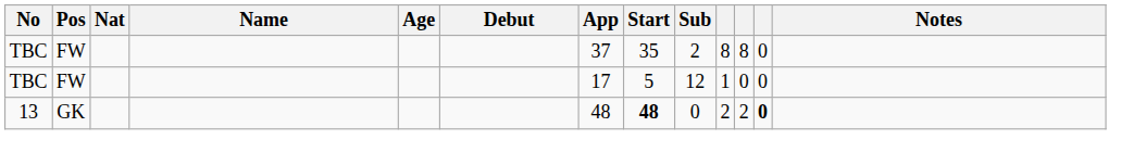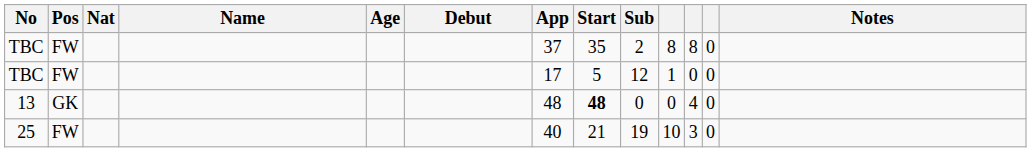13 | column 10: 2 -> 0
13 | column 11: 2 -> 4
13 | column 12: bold -> normal
+ row: 25 | FW | 40 | 21 | 19 | 10 | 3 | 0
